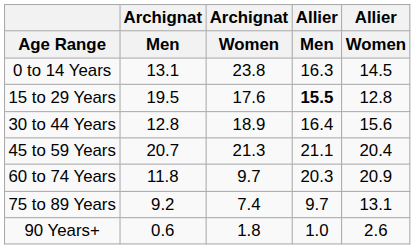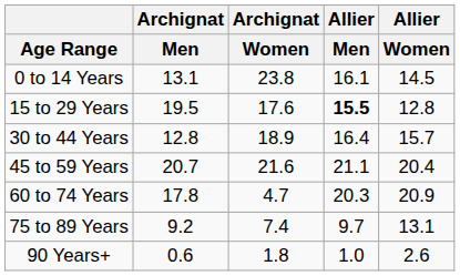0 to 14 Years | Allier / Men: 16.3 -> 16.1
30 to 44 Years | Allier / Women: 15.6 -> 15.7
45 to 59 Years | Archignat / Women: 21.3 -> 21.6
60 to 74 Years | Archignat / Men: 11.8 -> 17.8
60 to 74 Years | Archignat / Women: 9.7 -> 4.7
